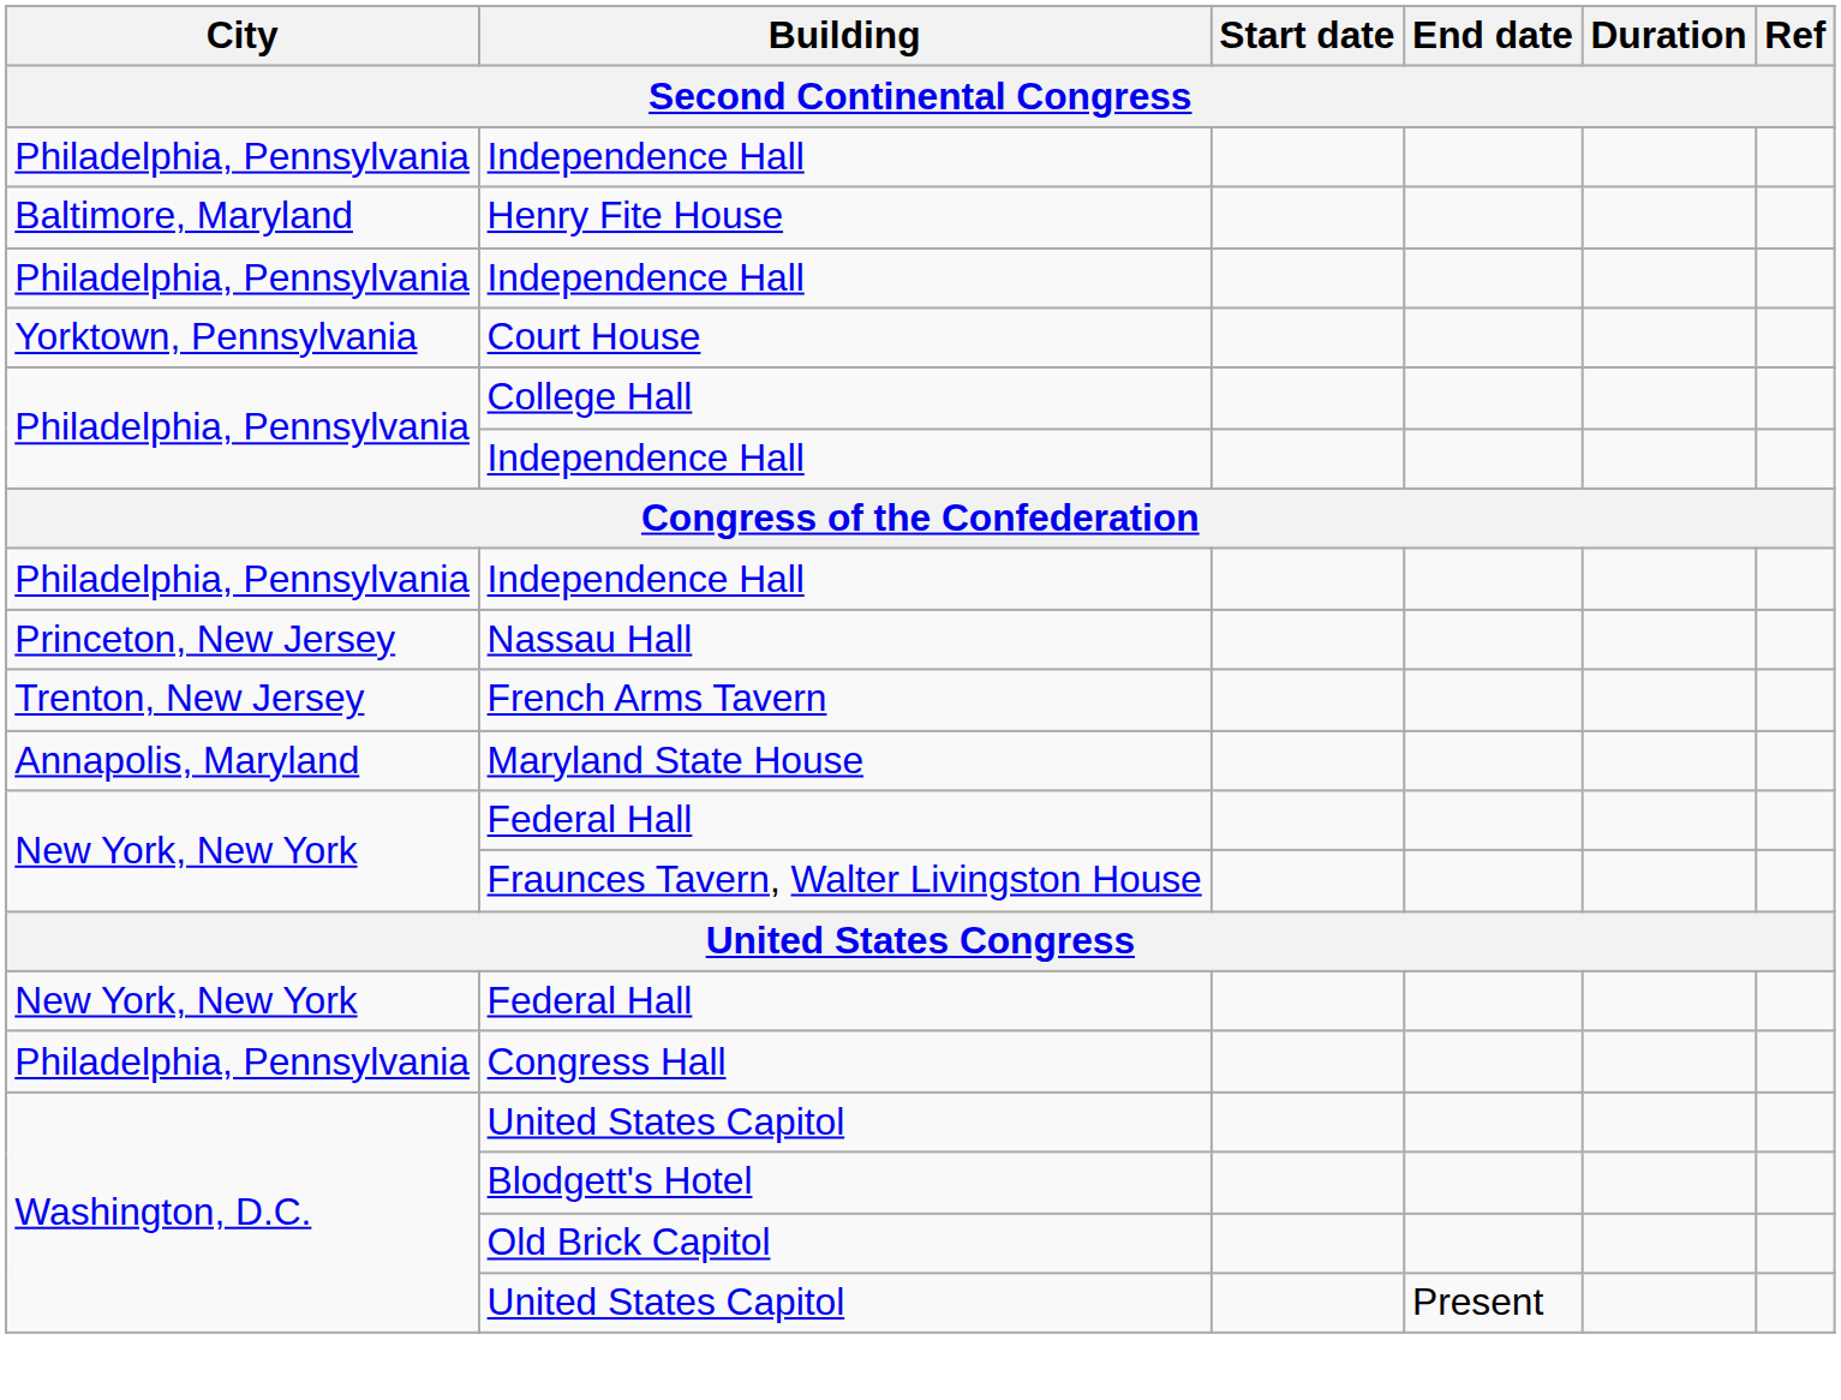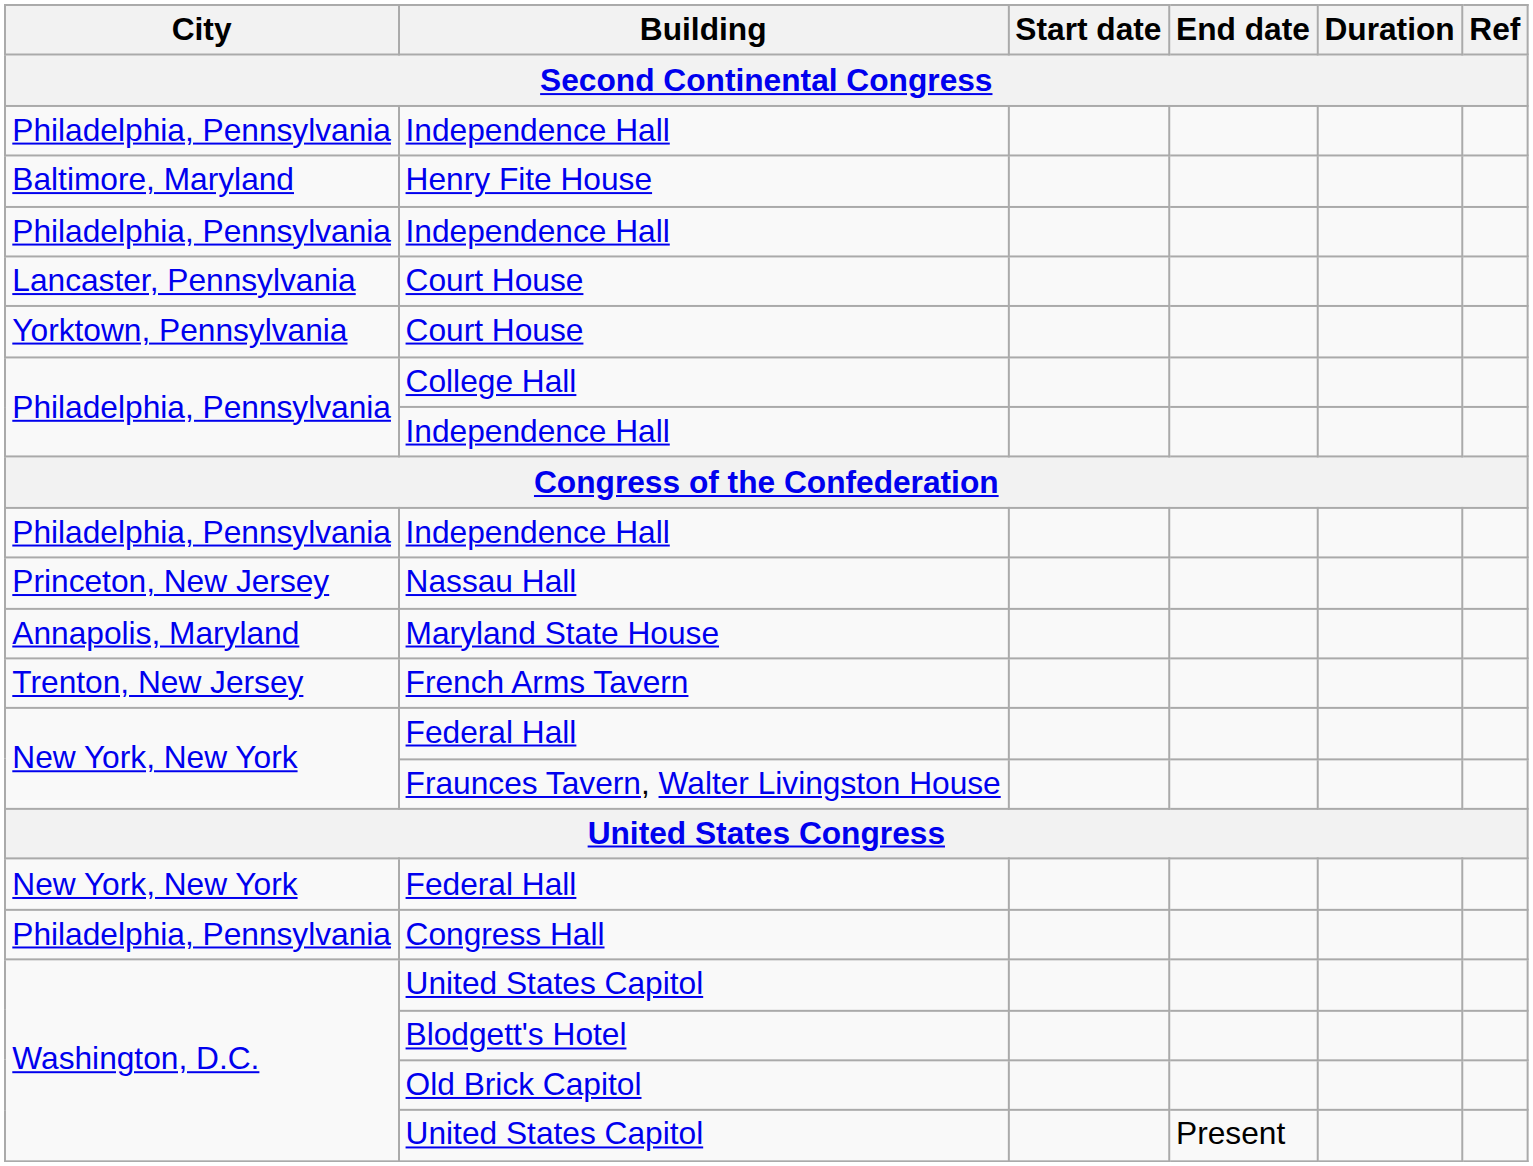+ row: Lancaster, Pennsylvania | Court House
rows swapped: Maryland State House <-> French Arms Tavern
